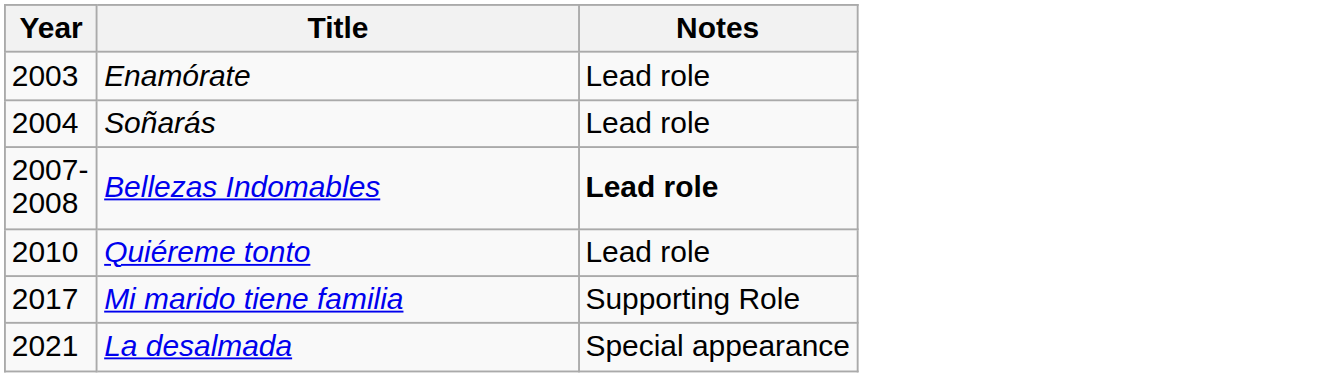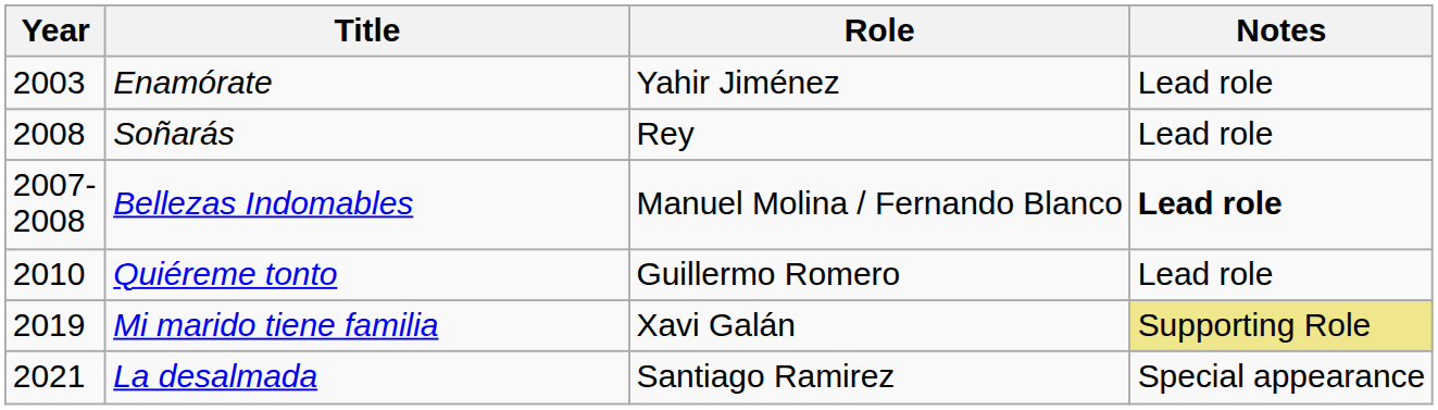+ column: Role | Yahir Jiménez | Rey | Manuel Molina / Fernando Blanco | Guillermo Romero | Xavi Galán | Santiago Ramirez
Soñarás | Year: 2004 -> 2008
Mi marido tiene familia | Year: 2017 -> 2019
Mi marido tiene familia | Notes: no background -> khaki background
